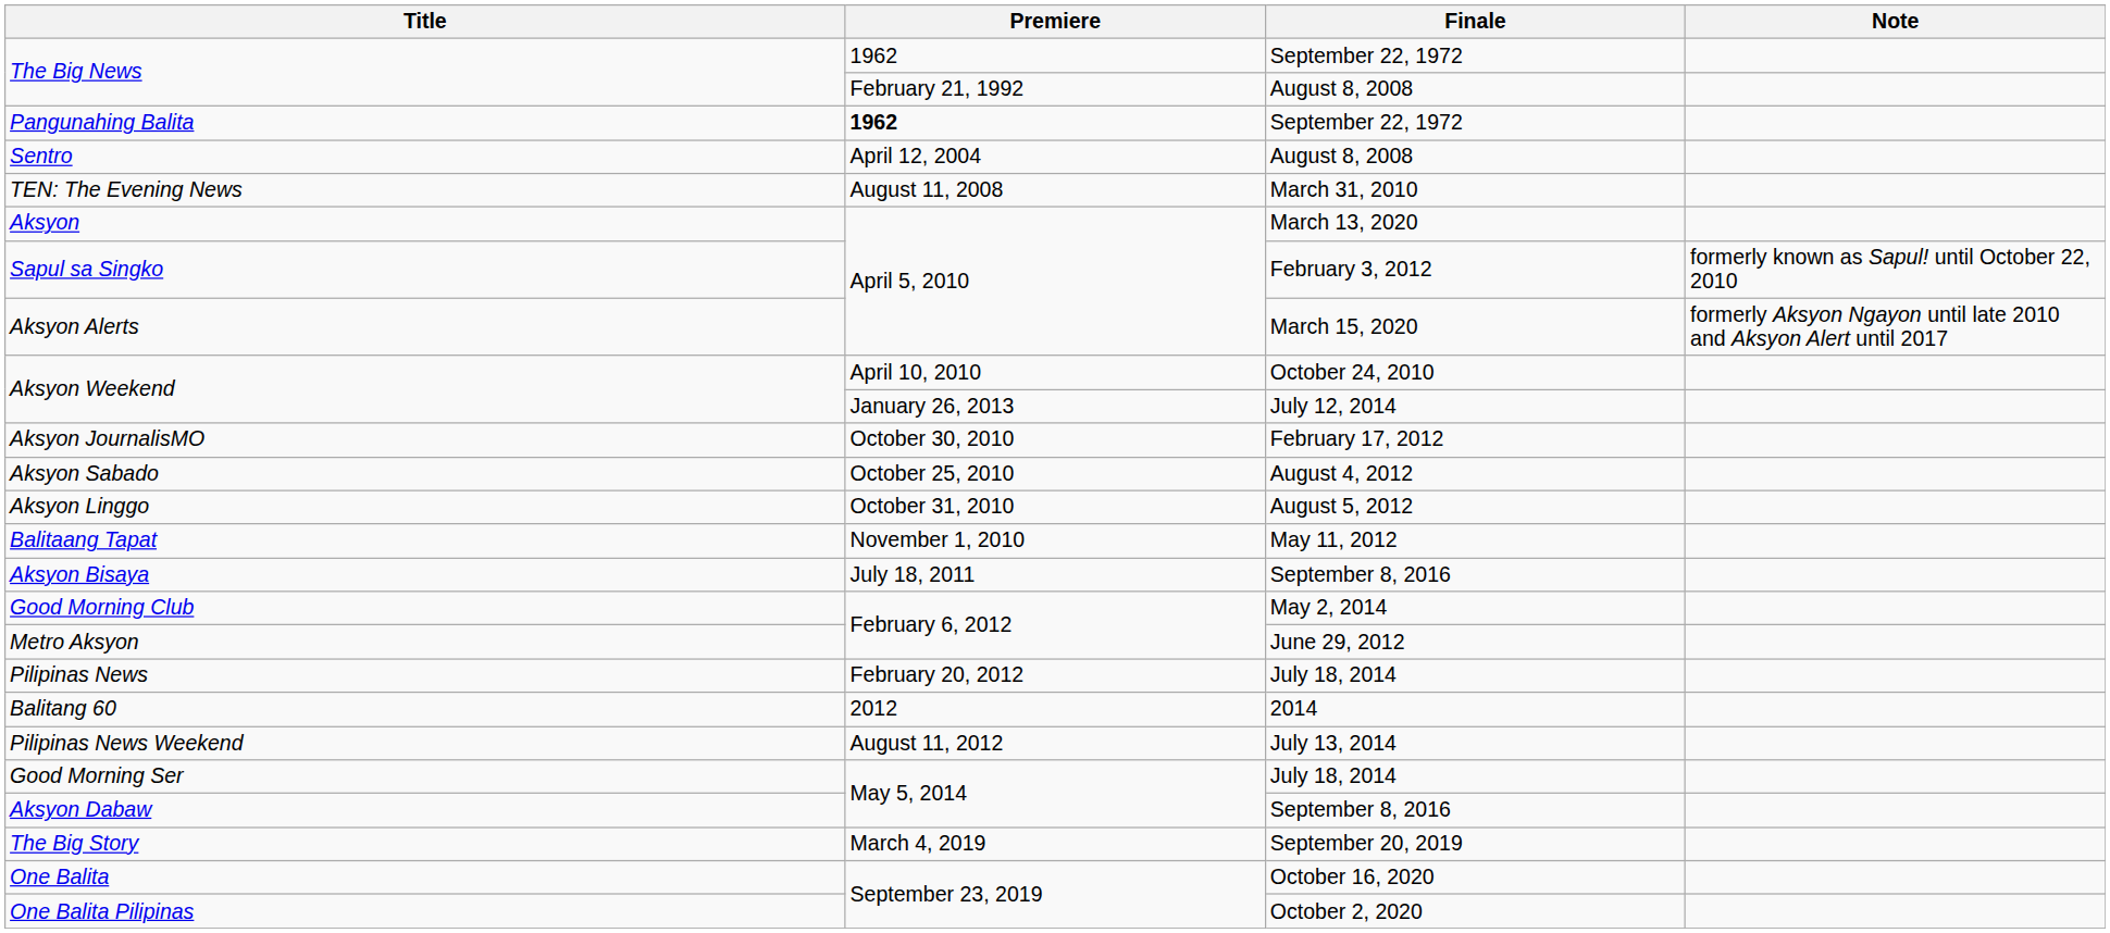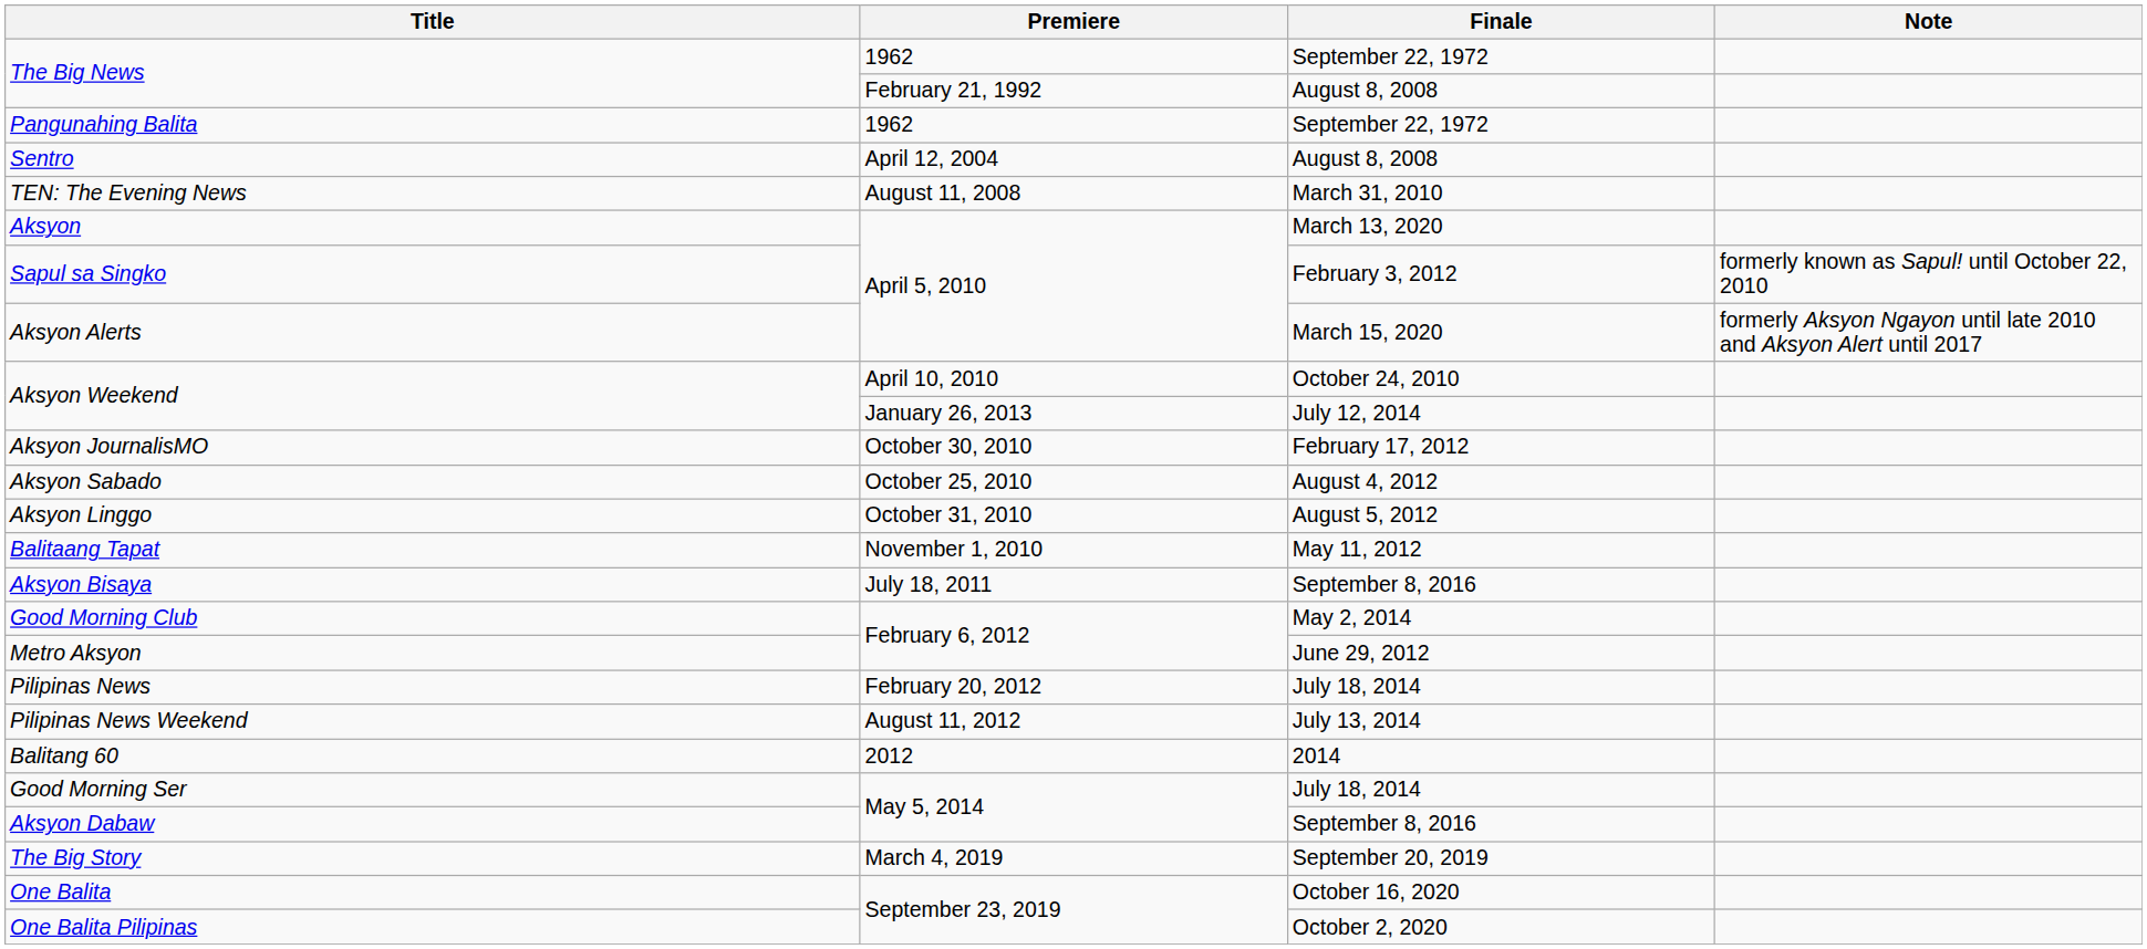Pangunahing Balita | Premiere: bold -> normal
rows swapped: Pilipinas News Weekend <-> Balitang 60
